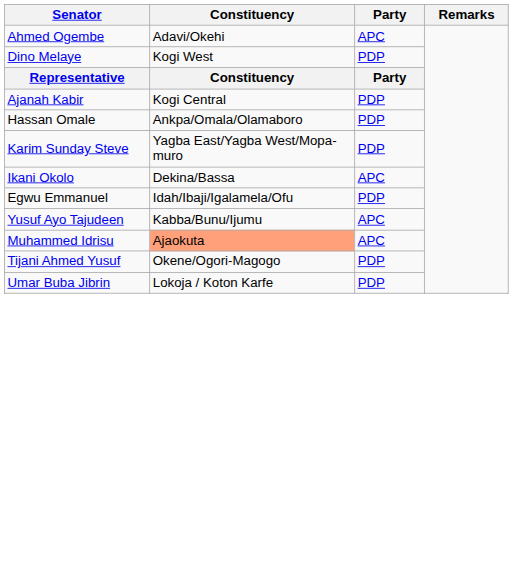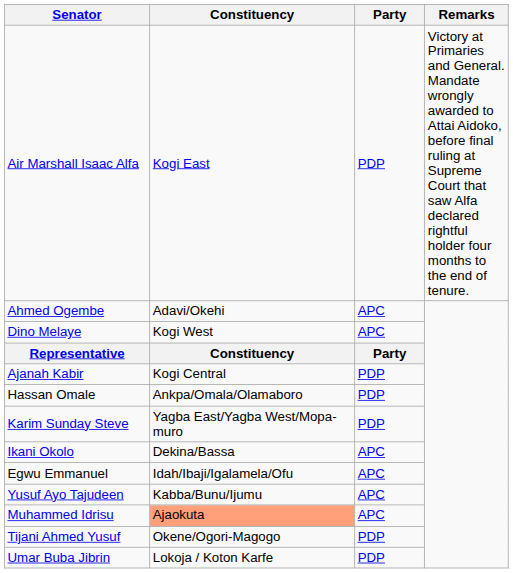+ row: Air Marshall Isaac Alfa | Kogi East | PDP | Victory at Primaries and General. Mandate wrongly awarded to Attai Aidoko, before final ruling at Supreme Court that saw Alfa declared rightful holder four months to the end of tenure.
Dino Melaye | Party: PDP -> APC
Egwu Emmanuel | Party: PDP -> APC
